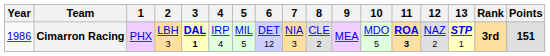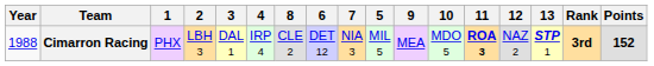columns swapped: 5 <-> 8
Cimarron Racing | Year: 1986 -> 1988
Cimarron Racing | 3: bold -> normal
Cimarron Racing | Points: 151 -> 152
